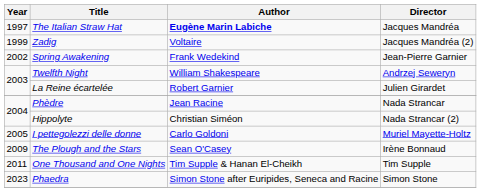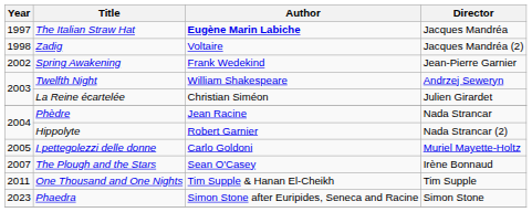Zadig | Year: 1999 -> 1998
La Reine écartelée | Author: Robert Garnier -> Christian Siméon
Hippolyte | Author: Christian Siméon -> Robert Garnier
The Plough and the Stars | Year: 2009 -> 2007
